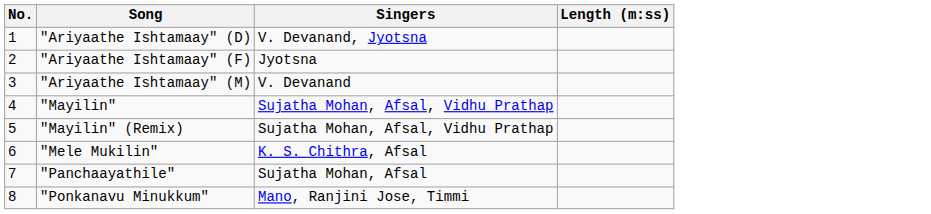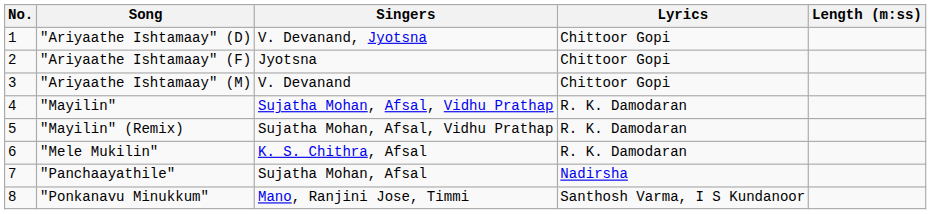+ column: Lyrics | Chittoor Gopi | Chittoor Gopi | Chittoor Gopi | R. K. Damodaran | R. K. Damodaran | R. K. Damodaran | Nadirsha | Santhosh Varma, I S Kundanoor
